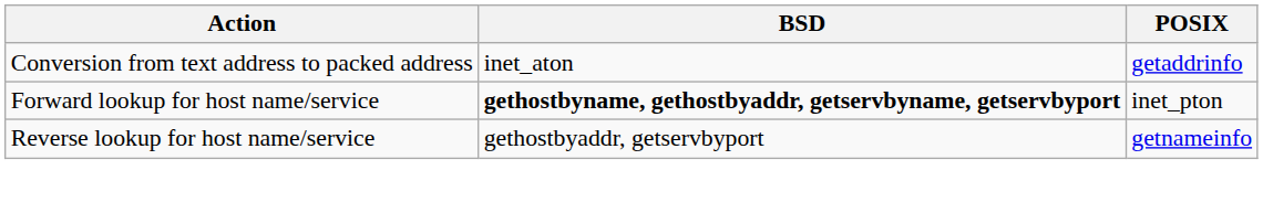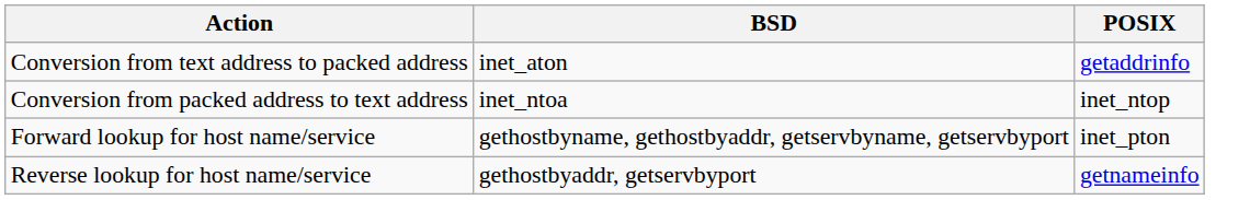+ row: Conversion from packed address to text address | inet_ntoa | inet_ntop
Forward lookup for host name/service | BSD: bold -> normal
